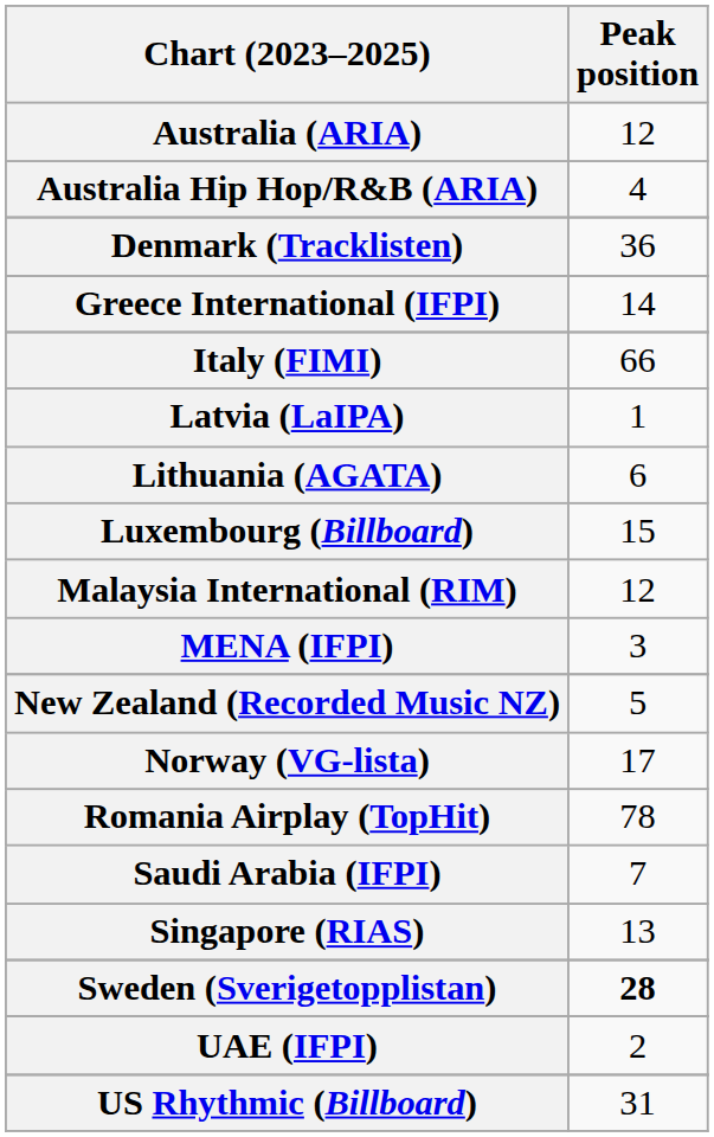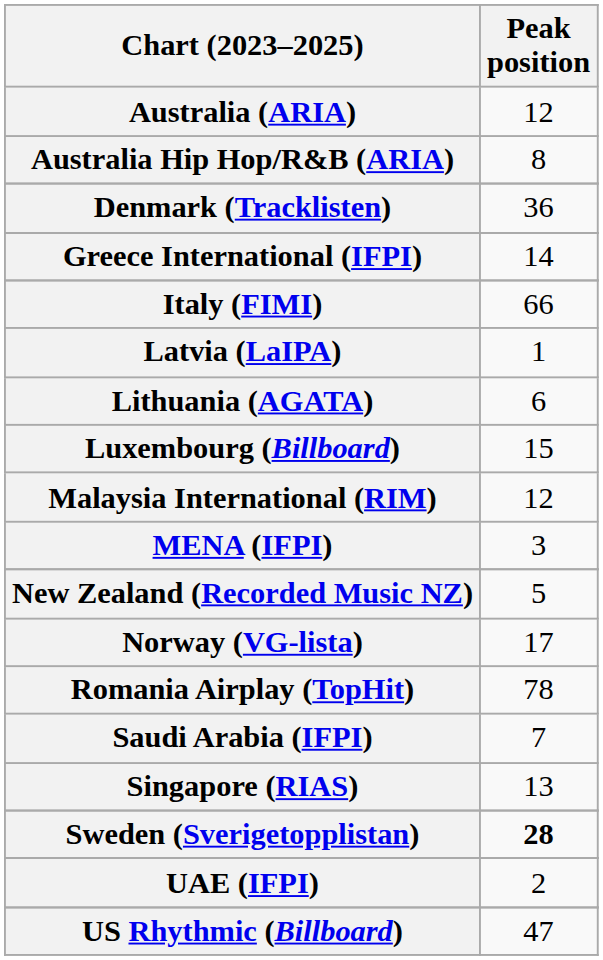Australia Hip Hop/R&B (ARIA) | Peak position: 4 -> 8
US Rhythmic (Billboard) | Peak position: 31 -> 47
